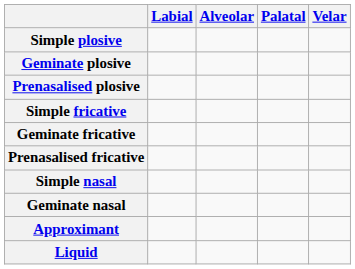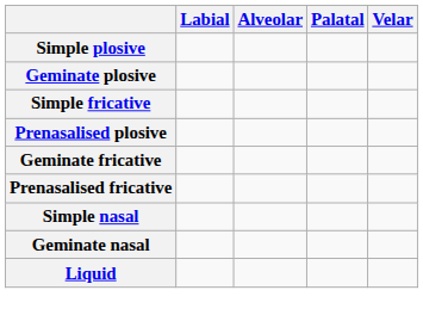rows swapped: Prenasalised plosive <-> Simple fricative
- row: Approximant
